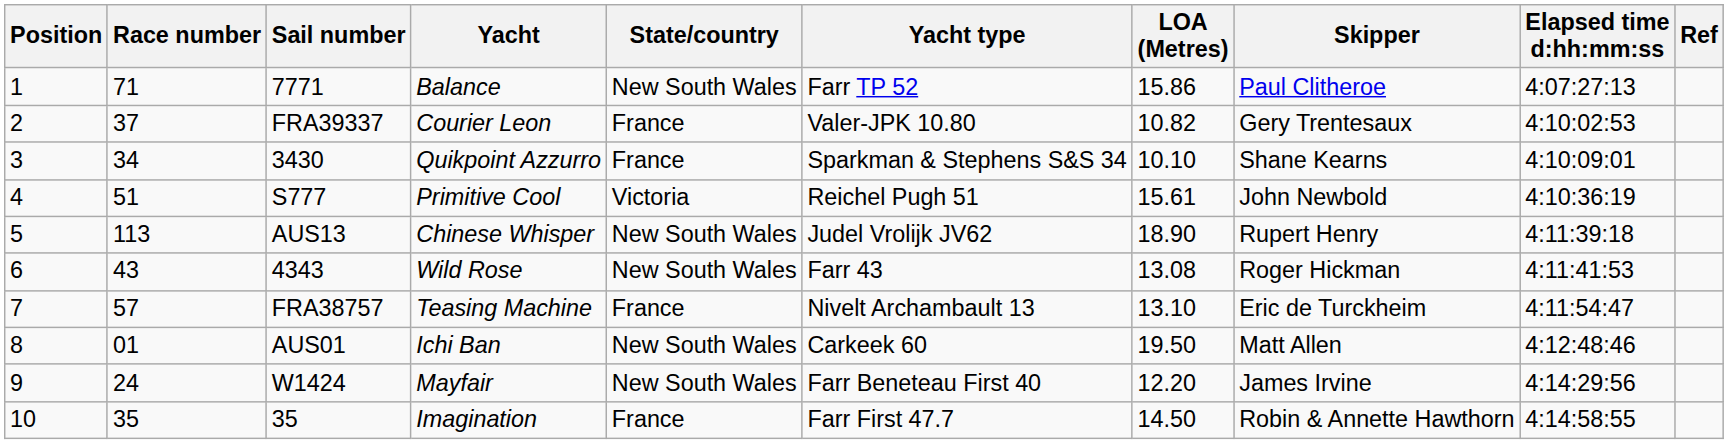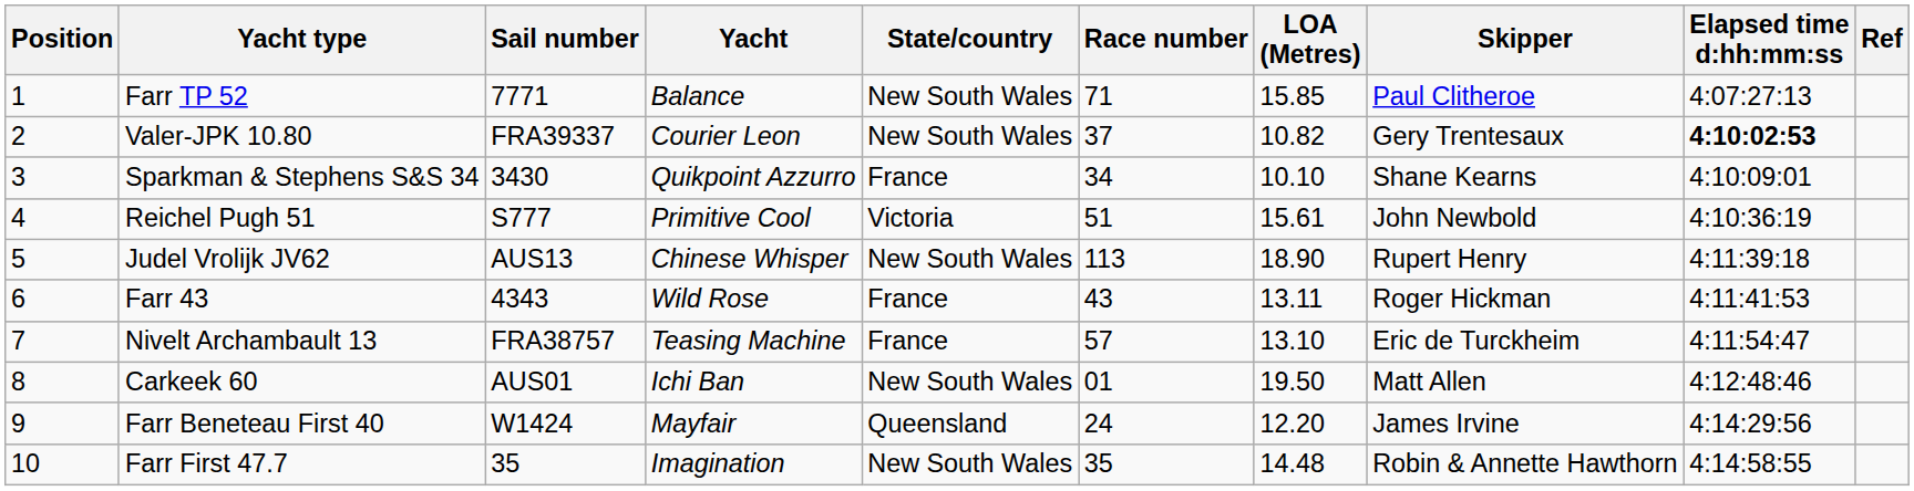columns swapped: Race number <-> Yacht type
Balance | LOA (Metres): 15.86 -> 15.85
Courier Leon | State/country: France -> New South Wales
Courier Leon | Elapsed time d:hh:mm:ss: normal -> bold
Wild Rose | State/country: New South Wales -> France
Wild Rose | LOA (Metres): 13.08 -> 13.11
Mayfair | State/country: New South Wales -> Queensland
Imagination | State/country: France -> New South Wales
Imagination | LOA (Metres): 14.50 -> 14.48
